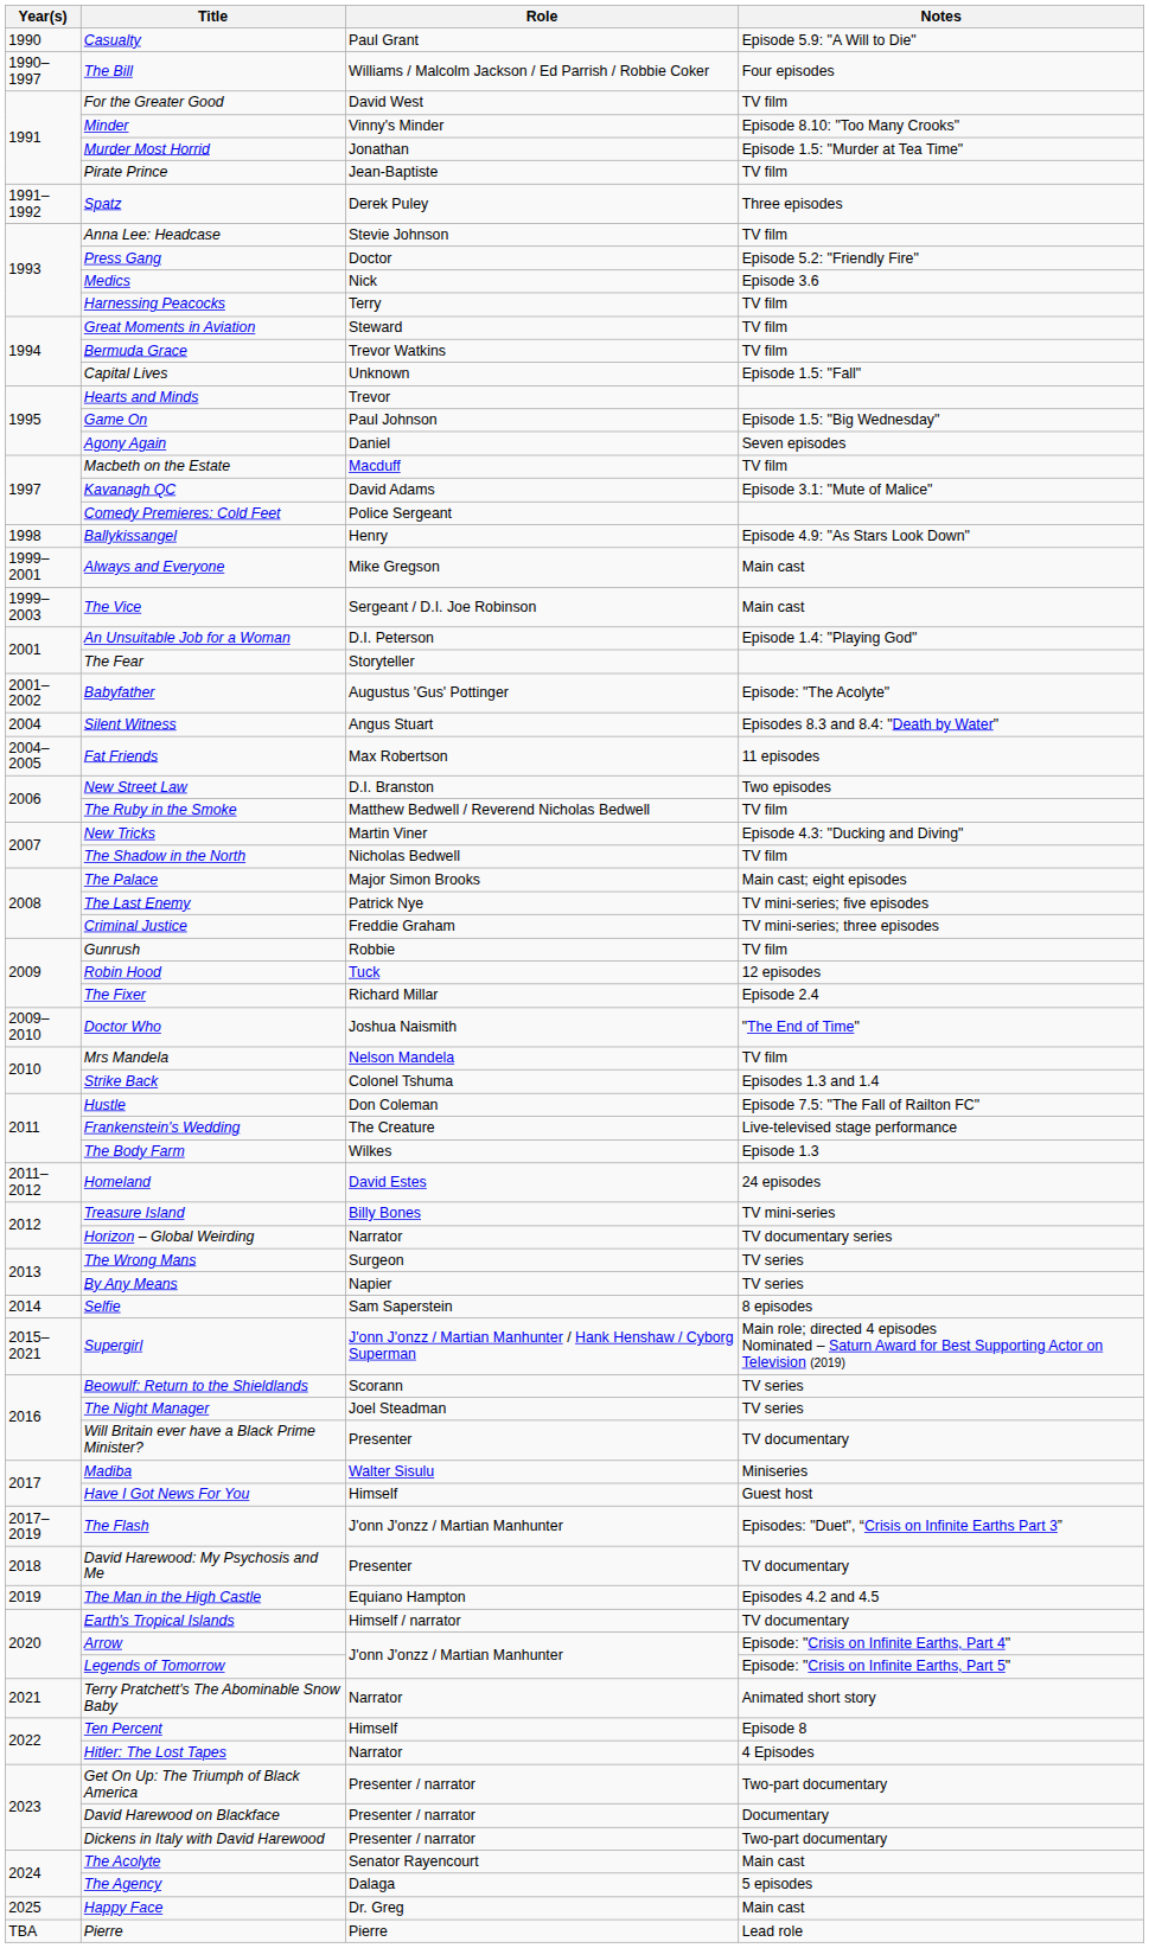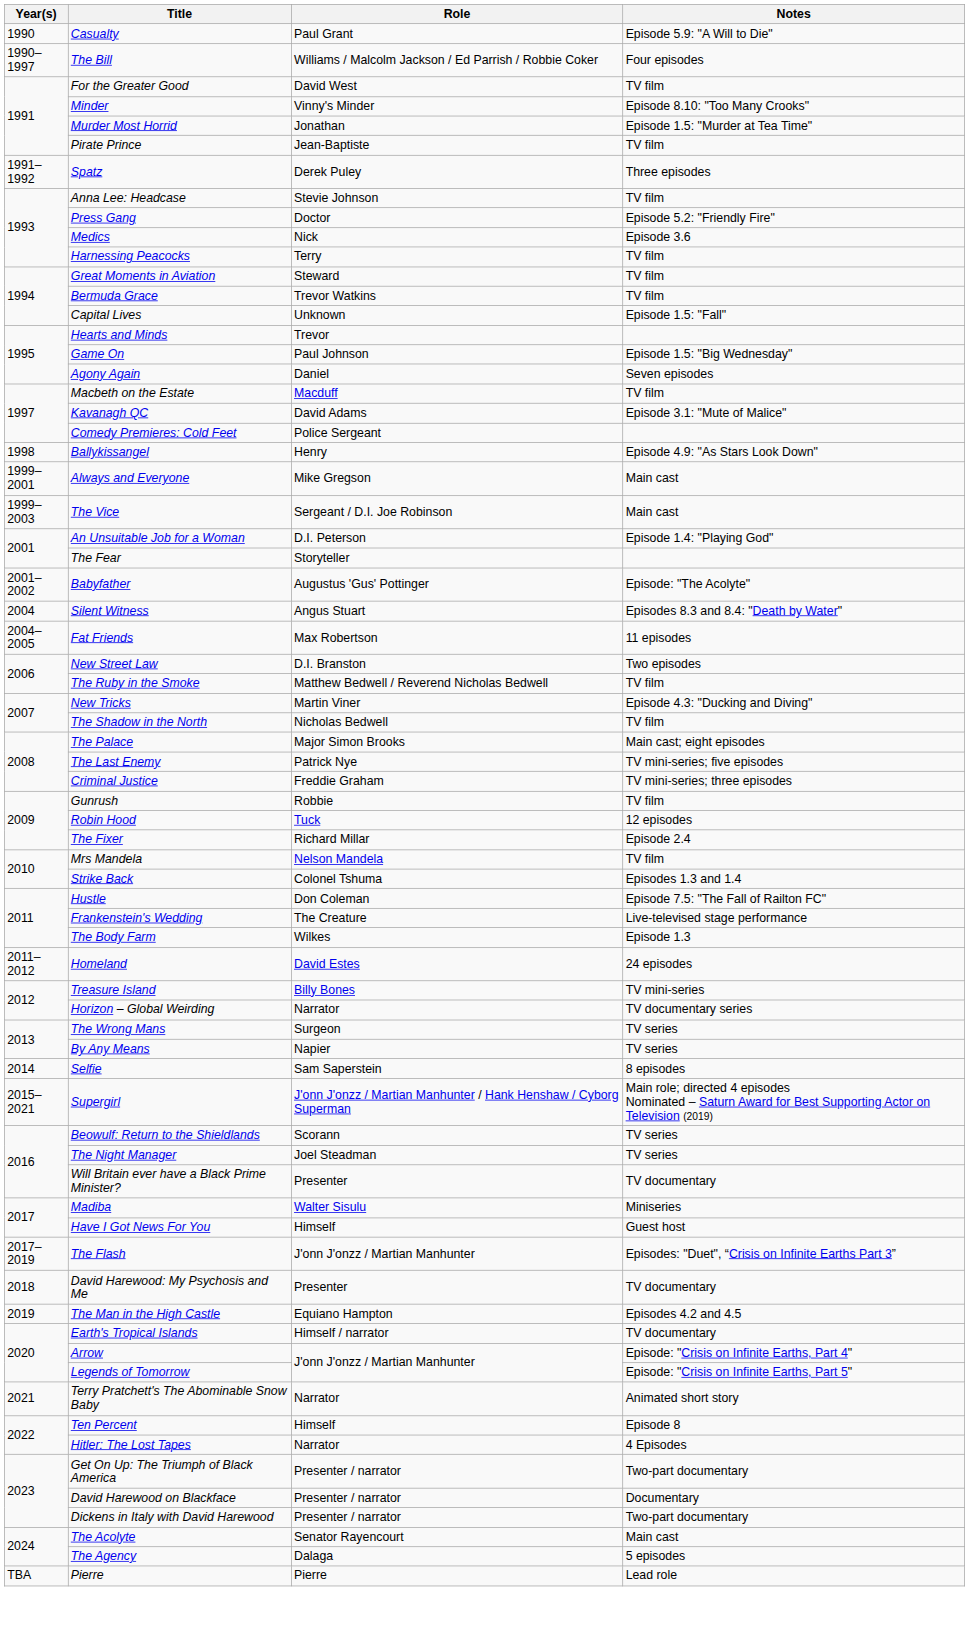- row: 2009–2010 | Doctor Who | Joshua Naismith | "The End of Time"
- row: 2025 | Happy Face | Dr. Greg | Main cast
